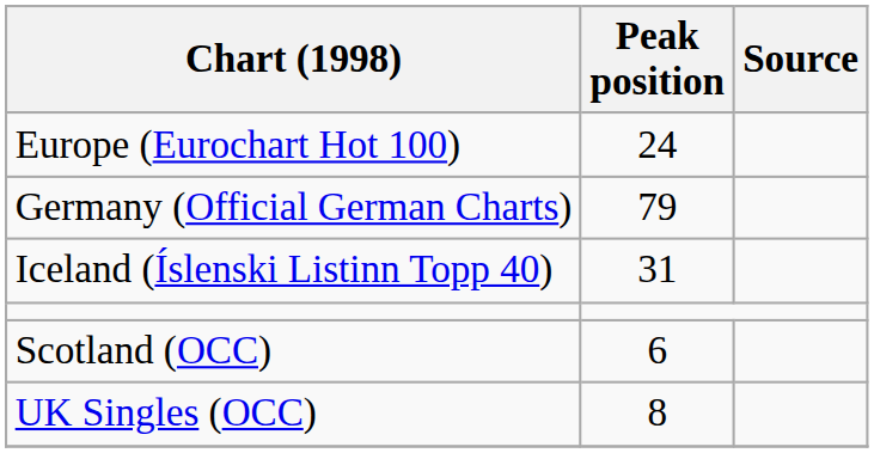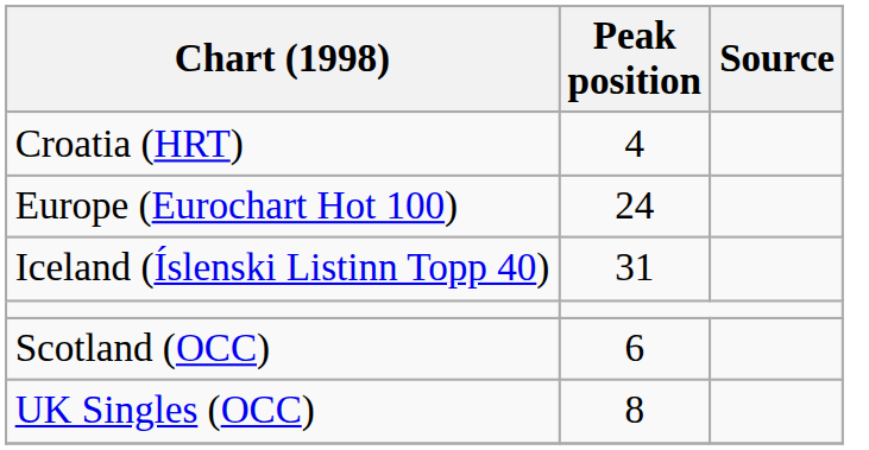+ row: Croatia (HRT) | 4
- row: Germany (Official German Charts) | 79
